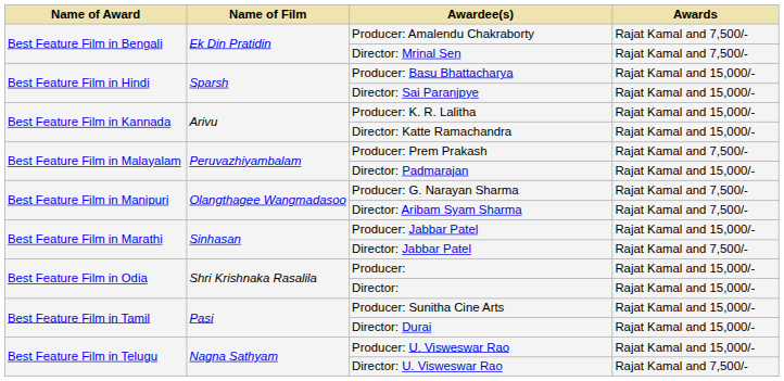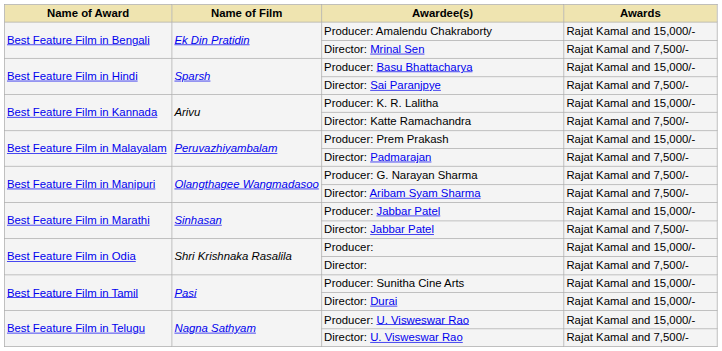Producer: Amalendu Chakraborty | Awards: Rajat Kamal and 7,500/- -> Rajat Kamal and 15,000/-
Director: Sai Paranjpye | Awards: Rajat Kamal and 15,000/- -> Rajat Kamal and 7,500/-
Director: Katte Ramachandra | Awards: Rajat Kamal and 15,000/- -> Rajat Kamal and 7,500/-
Producer: Prem Prakash | Awards: Rajat Kamal and 7,500/- -> Rajat Kamal and 15,000/-
Director: Padmarajan | Awards: Rajat Kamal and 15,000/- -> Rajat Kamal and 7,500/-
Director: | Awards: Rajat Kamal and 15,000/- -> Rajat Kamal and 7,500/-
